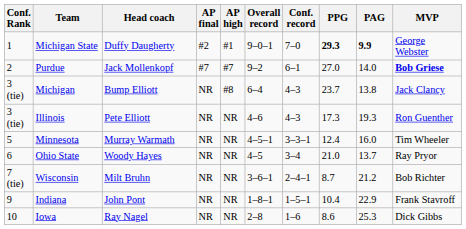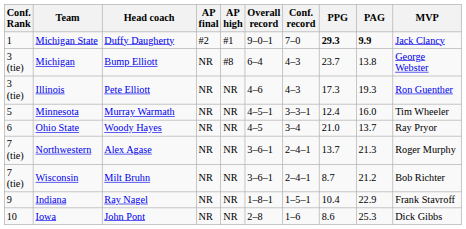Michigan State | MVP: George Webster -> Jack Clancy
- row: 2 | Purdue | Jack Mollenkopf | #7 | #7 | 9–2 | 6–1 | 27.0 | 14.0 | Bob Griese
Michigan | MVP: Jack Clancy -> George Webster
+ row: 7 (tie) | Northwestern | Alex Agase | NR | NR | 3–6–1 | 2–4–1 | 13.7 | 21.3 | Roger Murphy
Indiana | Head coach: John Pont -> Ray Nagel
Iowa | Head coach: Ray Nagel -> John Pont
